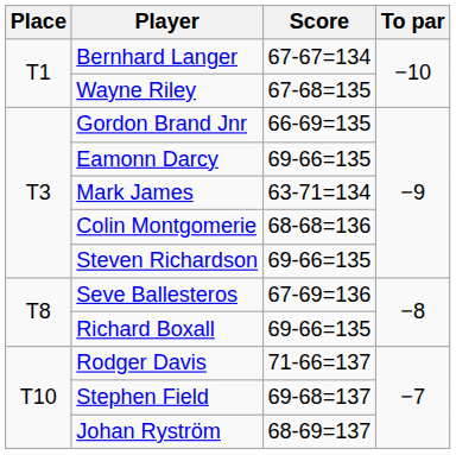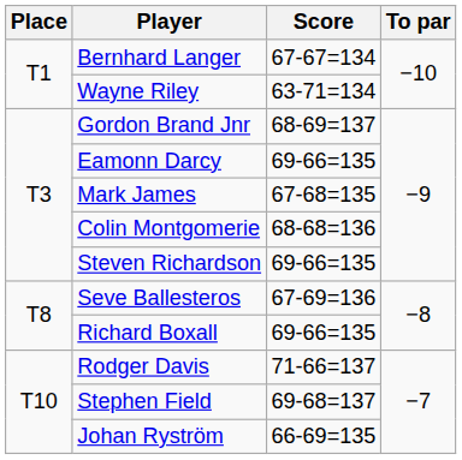Wayne Riley | Score: 67-68=135 -> 63-71=134
Gordon Brand Jnr | Score: 66-69=135 -> 68-69=137
Mark James | Score: 63-71=134 -> 67-68=135
Johan Ryström | Score: 68-69=137 -> 66-69=135
